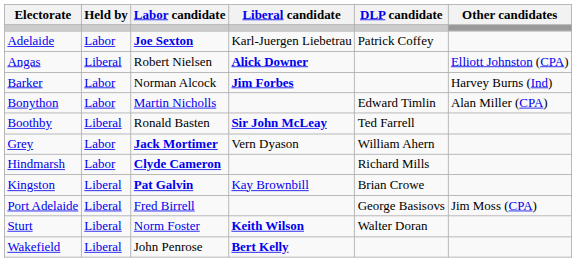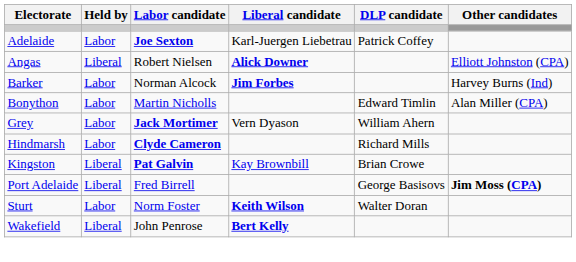- row: Boothby | Liberal | Ronald Basten | Sir John McLeay | Ted Farrell
Port Adelaide | Other candidates: normal -> bold
Sturt | Held by: Liberal -> Labor
